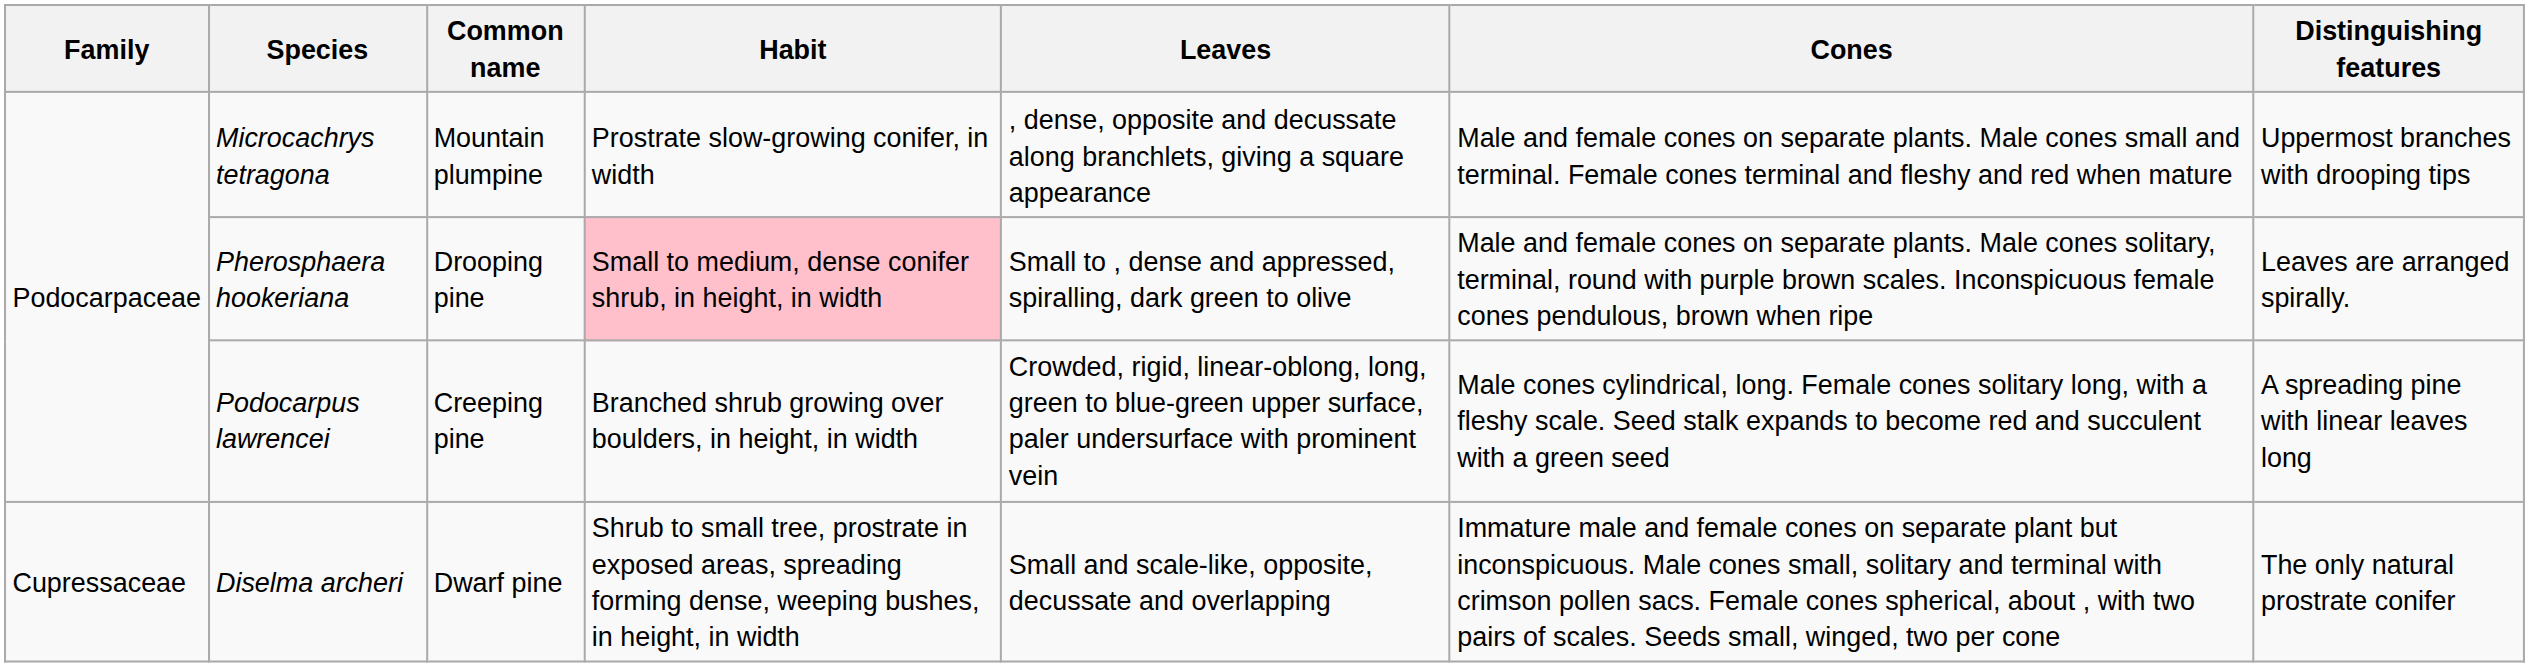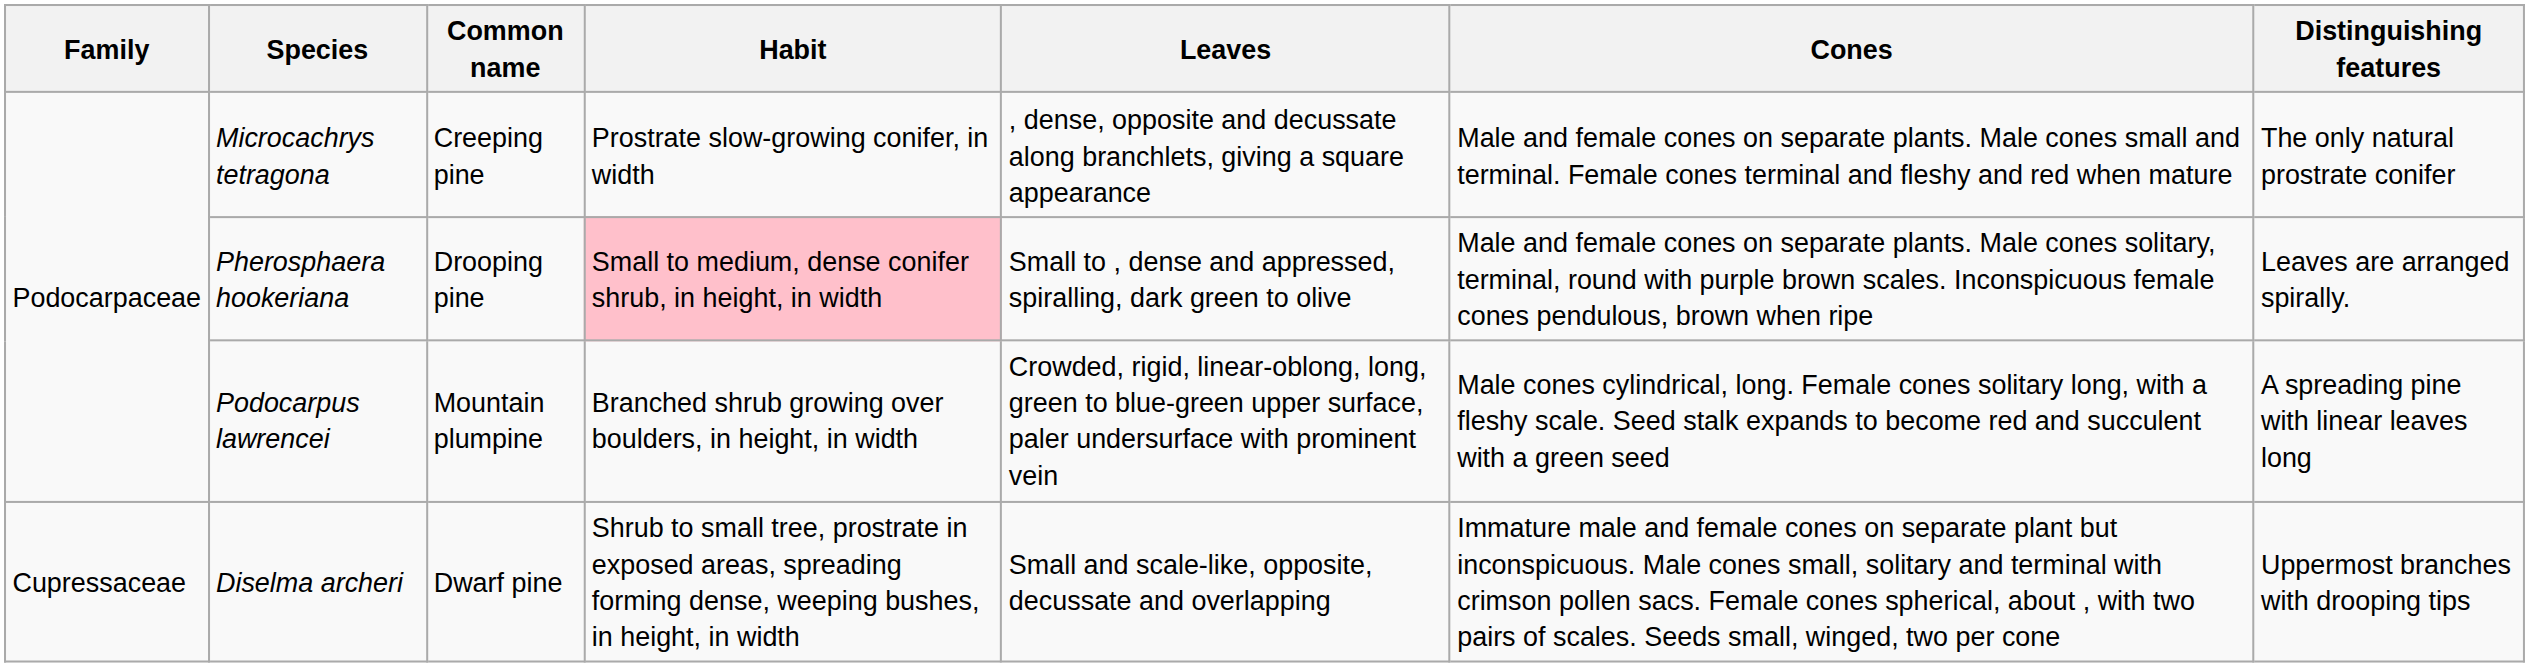Microcachrys tetragona | Common name: Mountain plumpine -> Creeping pine
Microcachrys tetragona | Distinguishing features: Uppermost branches with drooping tips -> The only natural prostrate conifer
Podocarpus lawrencei | Common name: Creeping pine -> Mountain plumpine
Diselma archeri | Distinguishing features: The only natural prostrate conifer -> Uppermost branches with drooping tips
